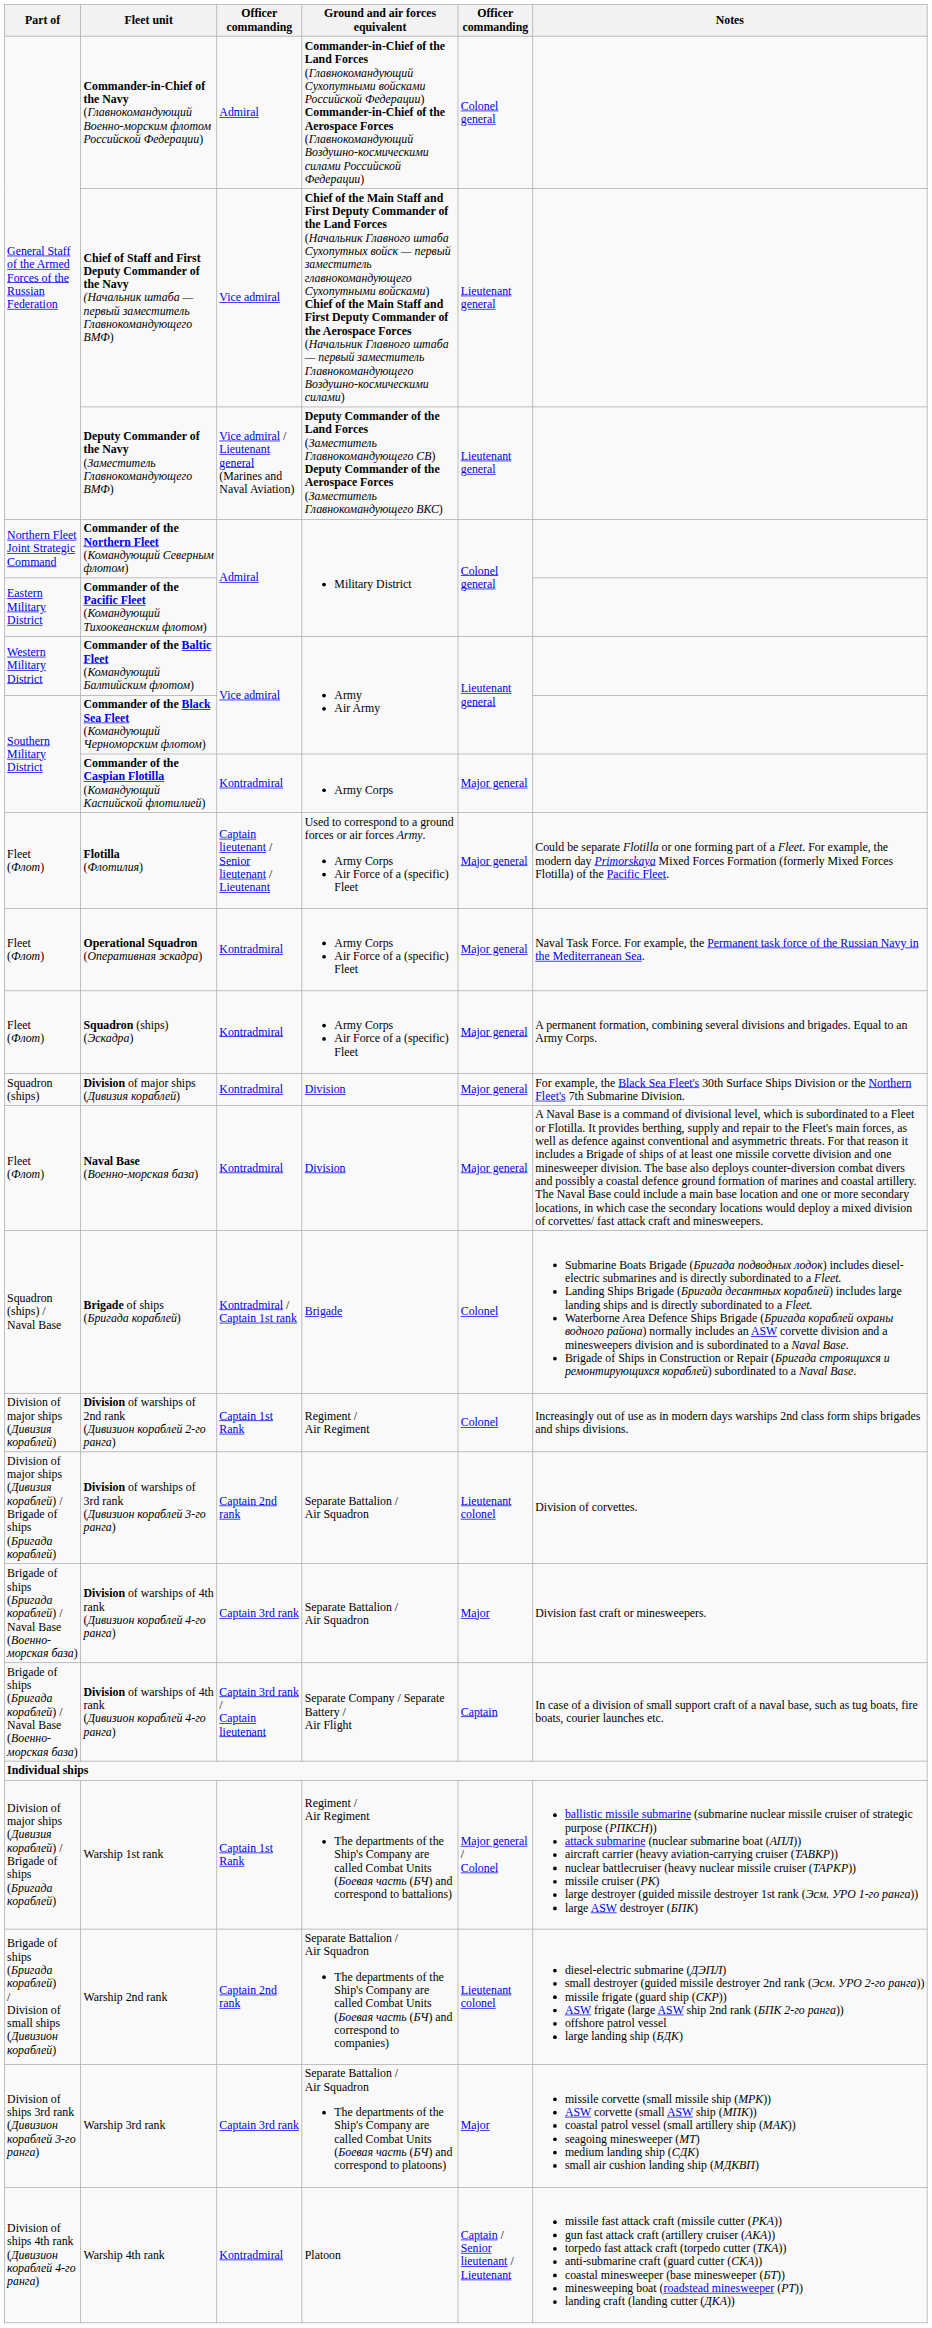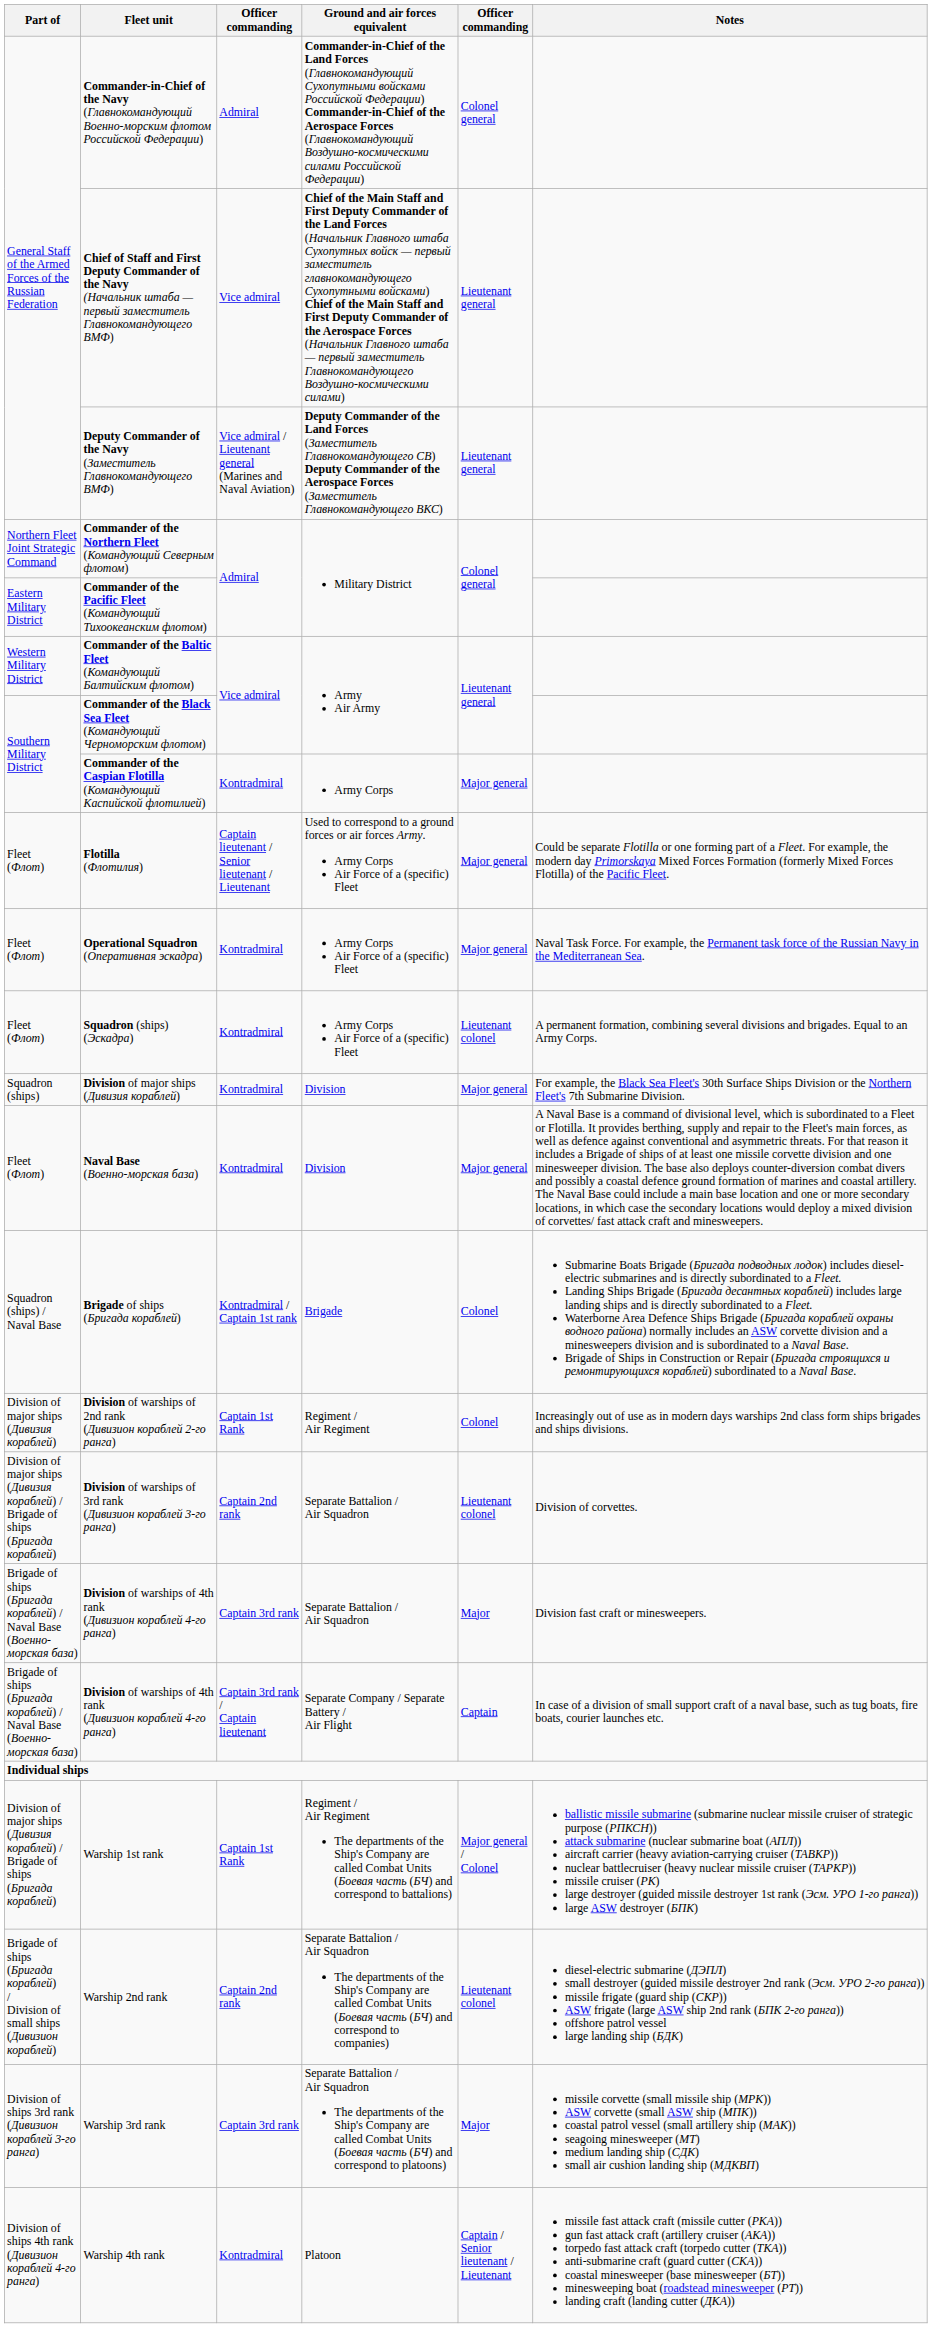Squadron (ships) (Эскадра) | column 5: Major general -> Lieutenant colonel
